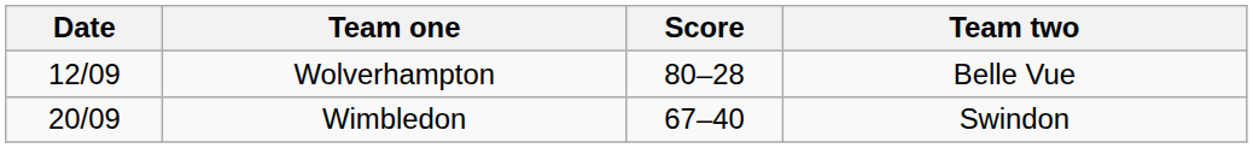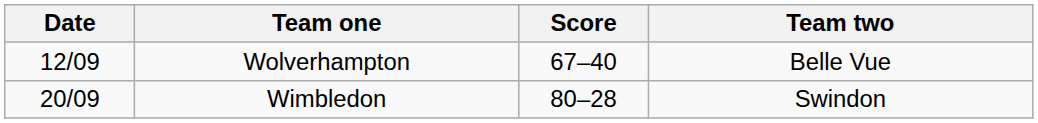Wolverhampton | Score: 80–28 -> 67–40
Wimbledon | Score: 67–40 -> 80–28
